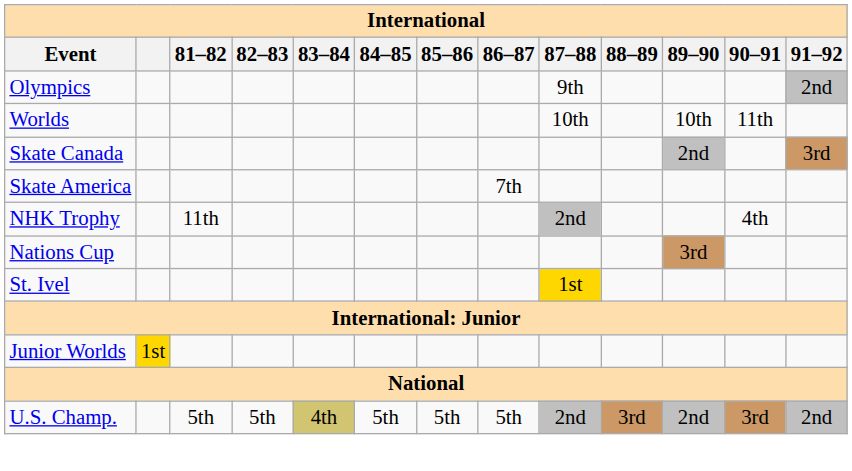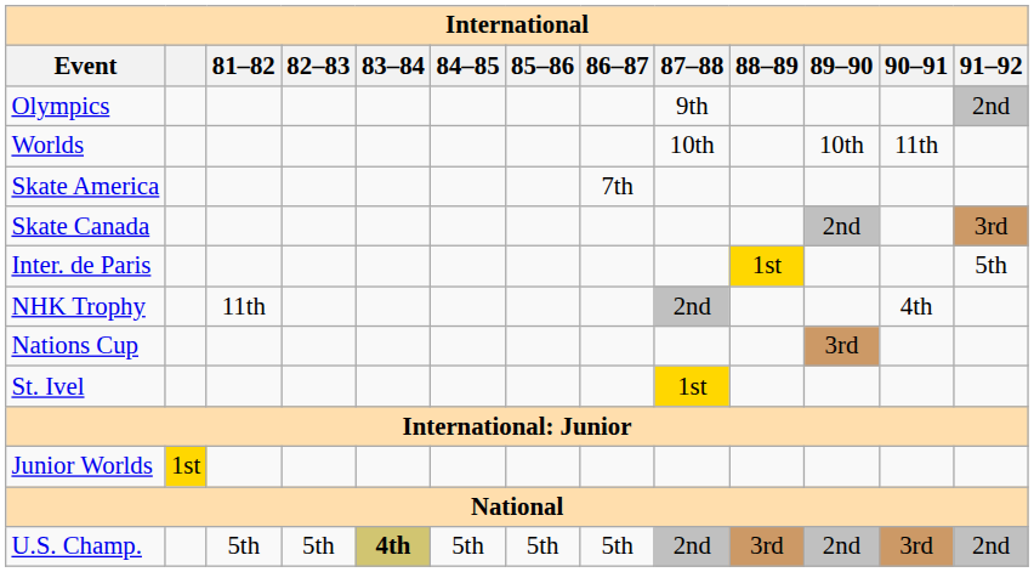rows swapped: Skate America <-> Skate Canada
+ row: Inter. de Paris | 1st | 5th
U.S. Champ. | 83–84: normal -> bold
